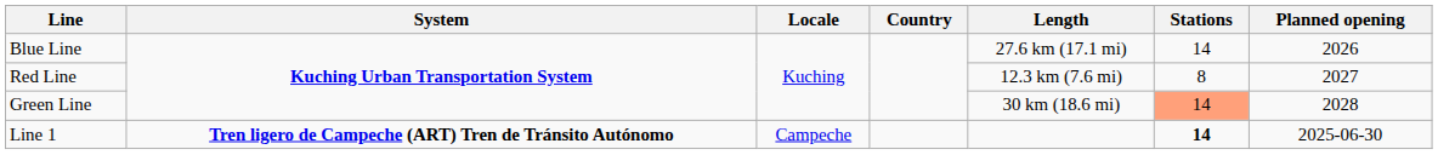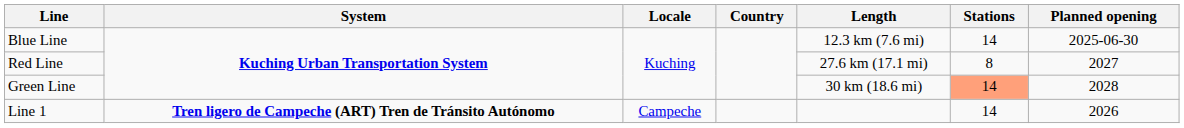Blue Line | Length: 27.6 km (17.1 mi) -> 12.3 km (7.6 mi)
Blue Line | Planned opening: 2026 -> 2025-06-30
Red Line | Length: 12.3 km (7.6 mi) -> 27.6 km (17.1 mi)
Line 1 | Stations: bold -> normal
Line 1 | Planned opening: 2025-06-30 -> 2026
